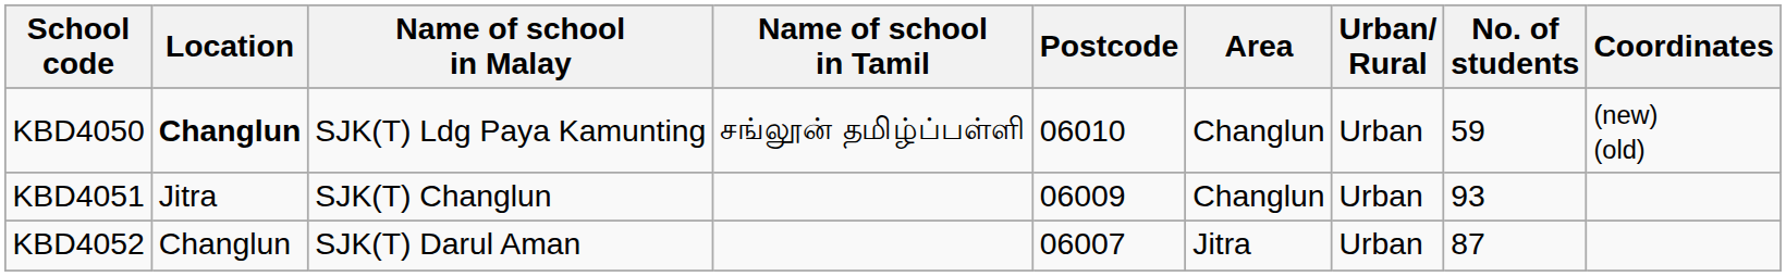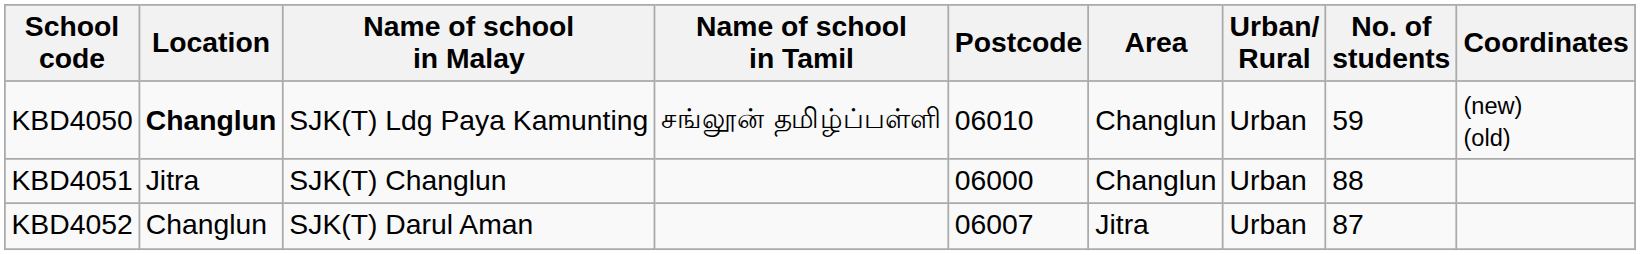KBD4051 | Postcode: 06009 -> 06000
KBD4051 | No. of students: 93 -> 88
